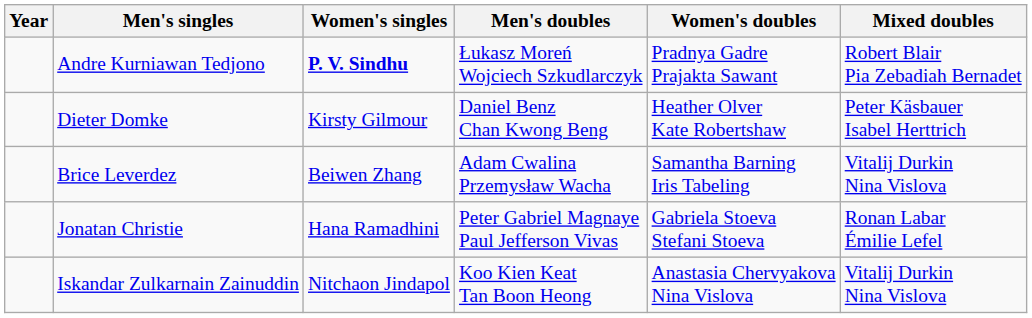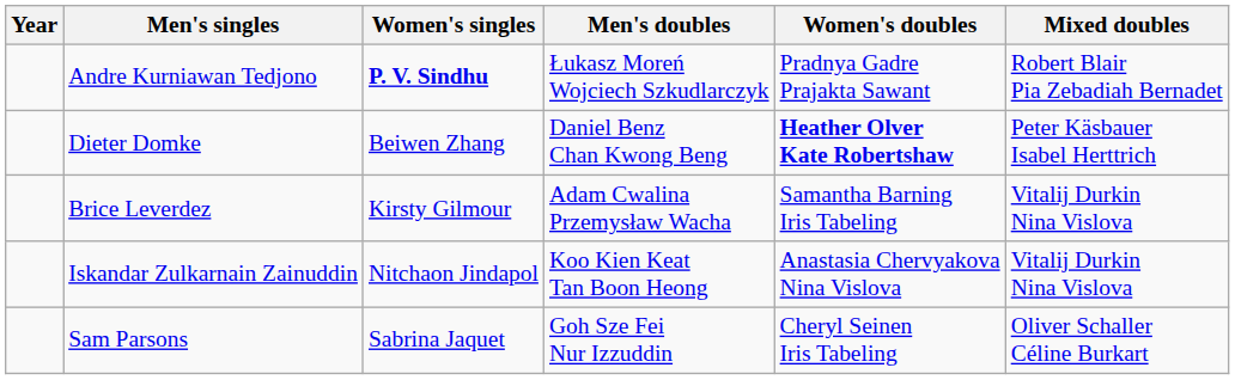Dieter Domke | Women's singles: Kirsty Gilmour -> Beiwen Zhang
Dieter Domke | Women's doubles: normal -> bold
Brice Leverdez | Women's singles: Beiwen Zhang -> Kirsty Gilmour
- row: Jonatan Christie | Hana Ramadhini | Peter Gabriel Magnaye Paul Jefferson Vivas | Gabriela Stoeva Stefani Stoeva | Ronan Labar Émilie Lefel
+ row: Sam Parsons | Sabrina Jaquet | Goh Sze Fei Nur Izzuddin | Cheryl Seinen Iris Tabeling | Oliver Schaller Céline Burkart
